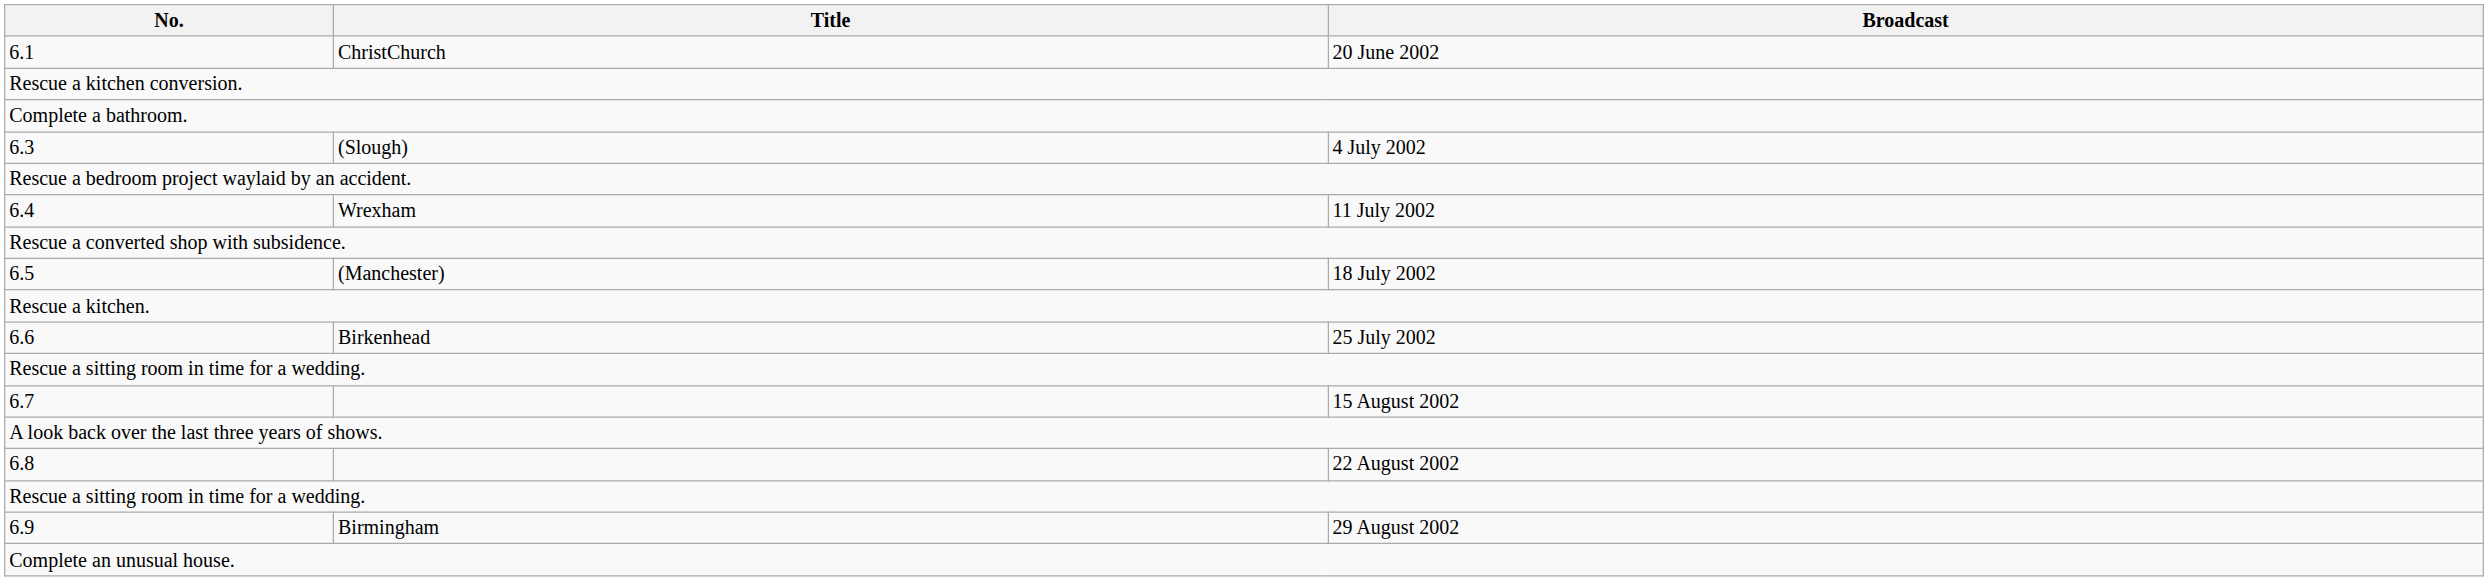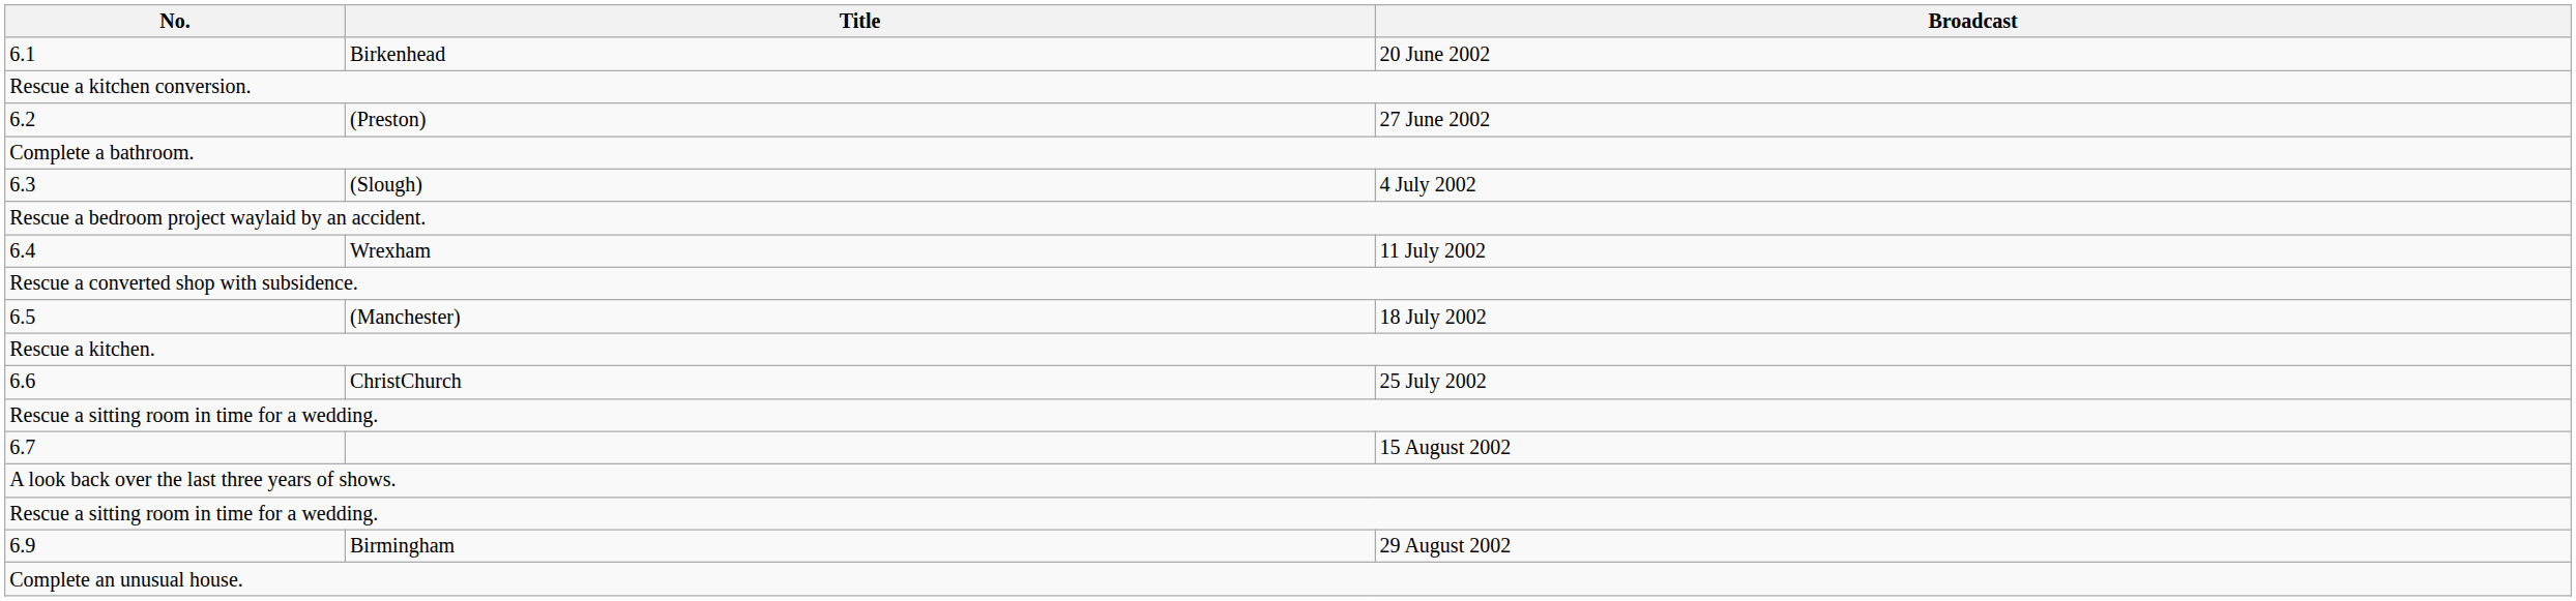6.1 | Title: ChristChurch -> Birkenhead
+ row: 6.2 | (Preston) | 27 June 2002
6.6 | Title: Birkenhead -> ChristChurch
- row: 6.8 | 22 August 2002
